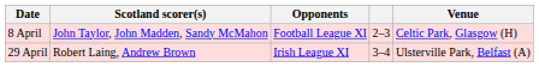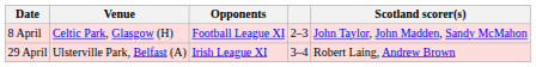columns swapped: Venue <-> Scotland scorer(s)
